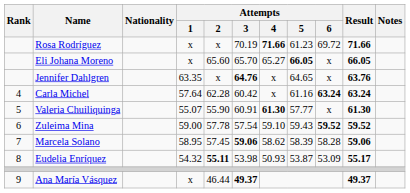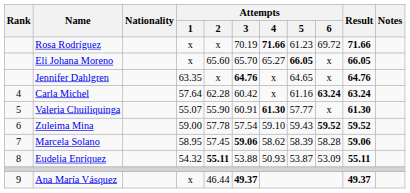Jennifer Dahlgren | Result: 63.76 -> 64.76
Eudelia Enríquez | Attempts / 3: 53.98 -> 53.88
Eudelia Enríquez | Result: 55.17 -> 55.11
